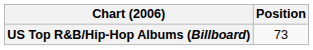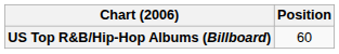US Top R&B/Hip-Hop Albums (Billboard) | Position: 73 -> 60
